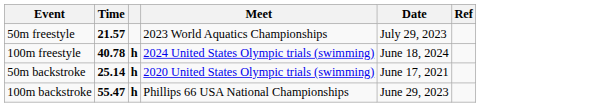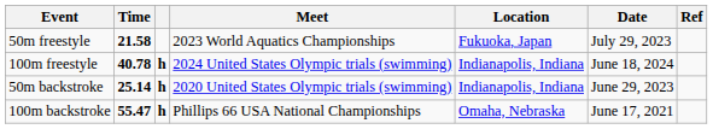+ column: Location | Fukuoka, Japan | Indianapolis, Indiana | Indianapolis, Indiana | Omaha, Nebraska
50m freestyle | Time: 21.57 -> 21.58
50m backstroke | Date: June 17, 2021 -> June 29, 2023
100m backstroke | Date: June 29, 2023 -> June 17, 2021
